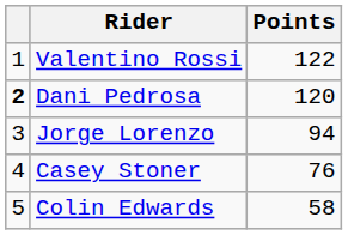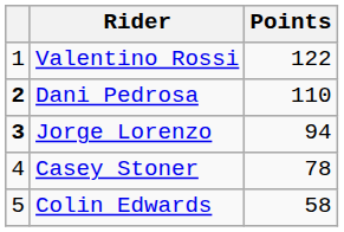Dani Pedrosa | Points: 120 -> 110
Jorge Lorenzo | column 1: normal -> bold
Casey Stoner | Points: 76 -> 78
